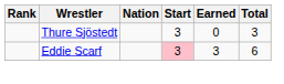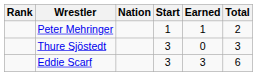+ row: Peter Mehringer | 1 | 1 | 2
Eddie Scarf | Start: pink background -> no background
